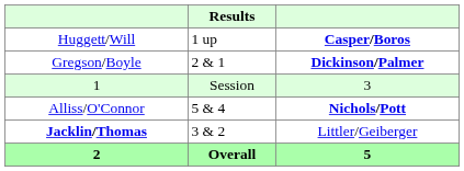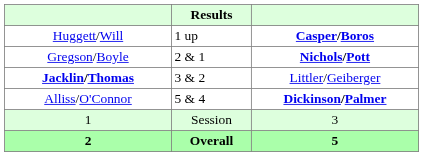Gregson/Boyle | column 3: Dickinson/Palmer -> Nichols/Pott
rows swapped: Jacklin/Thomas <-> 1
Alliss/O'Connor | column 3: Nichols/Pott -> Dickinson/Palmer
